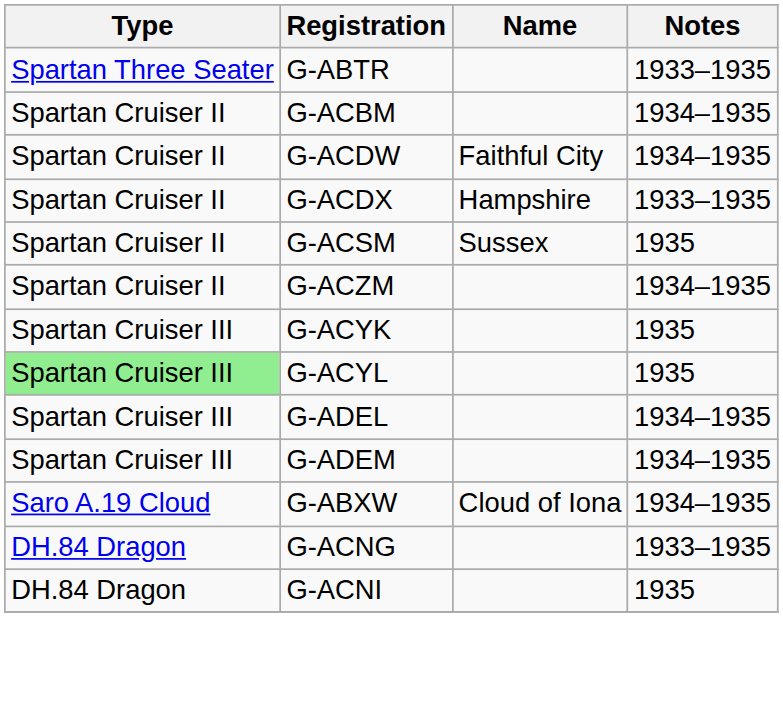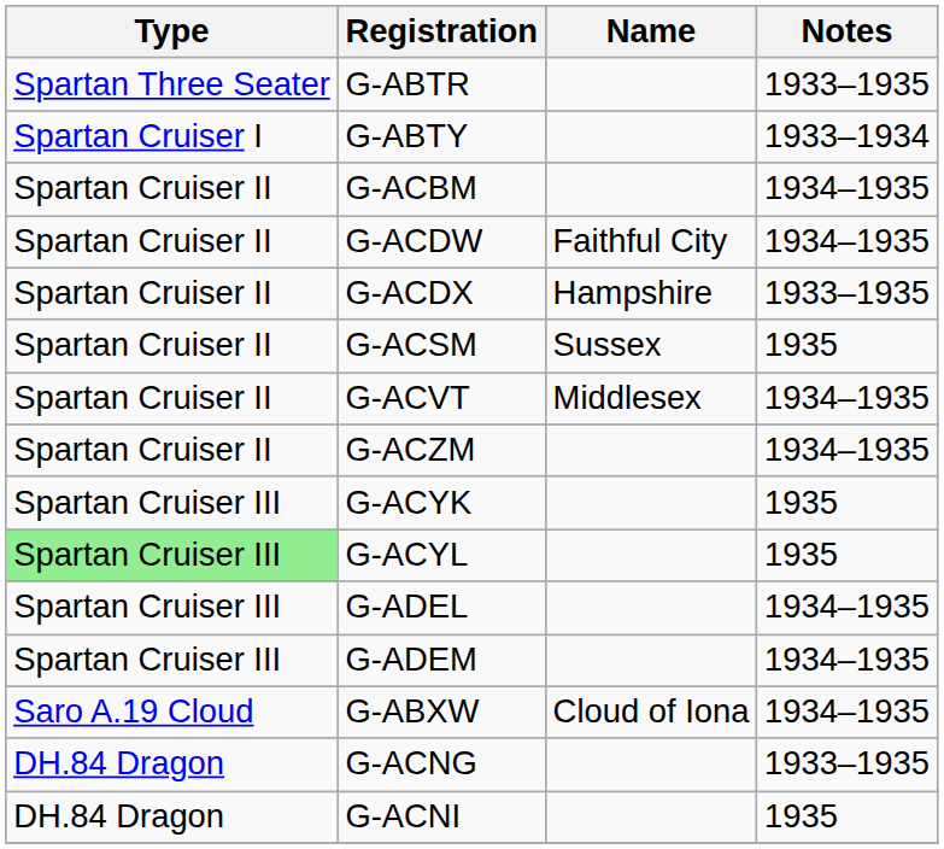+ row: Spartan Cruiser I | G-ABTY | 1933–1934
+ row: Spartan Cruiser II | G-ACVT | Middlesex | 1934–1935
